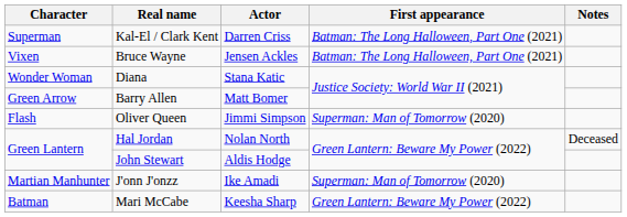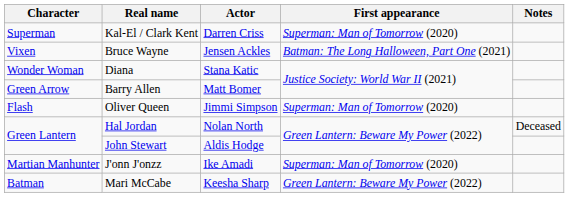Kal-El / Clark Kent | First appearance: Batman: The Long Halloween, Part One (2021) -> Superman: Man of Tomorrow (2020)
